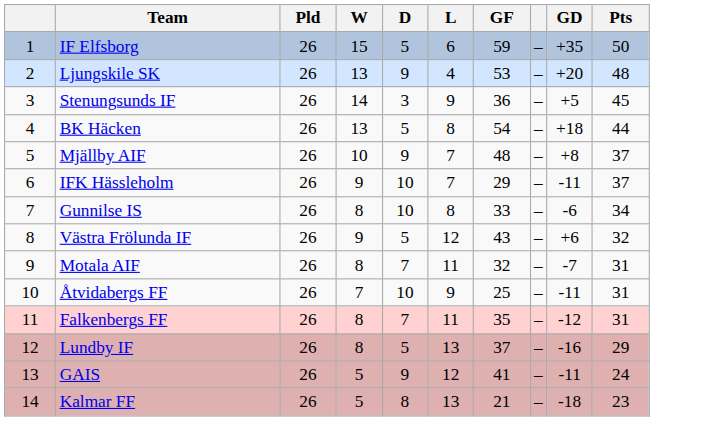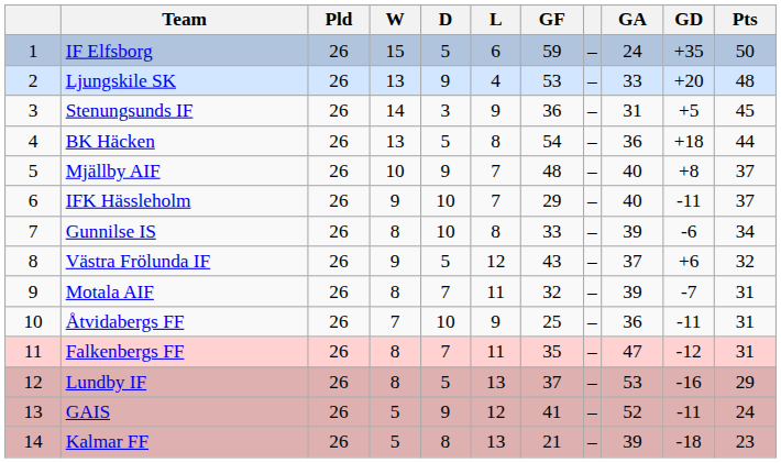+ column: GA | 24 | 33 | 31 | 36 | 40 | 40 | 39 | 37 | 39 | 36 | 47 | 53 | 52 | 39
